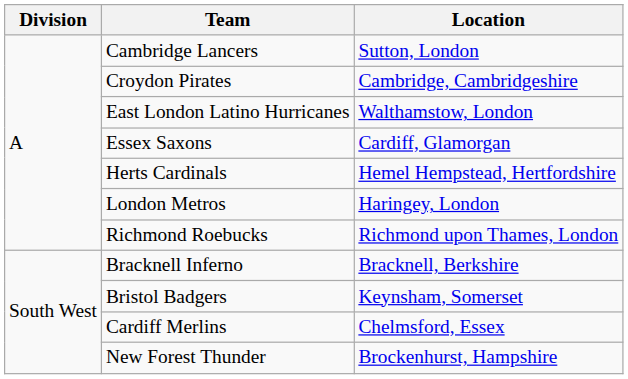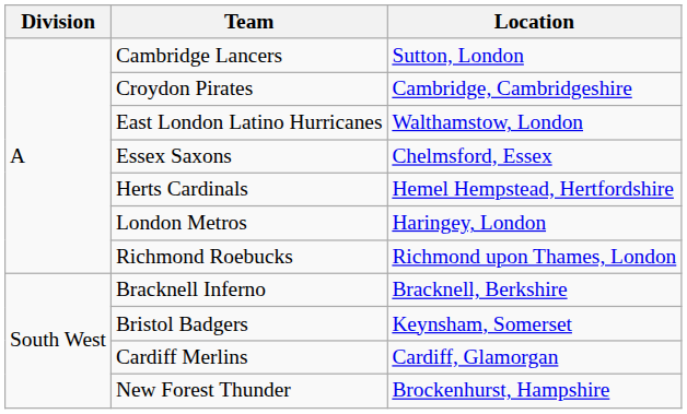Essex Saxons | Location: Cardiff, Glamorgan -> Chelmsford, Essex
Cardiff Merlins | Location: Chelmsford, Essex -> Cardiff, Glamorgan
